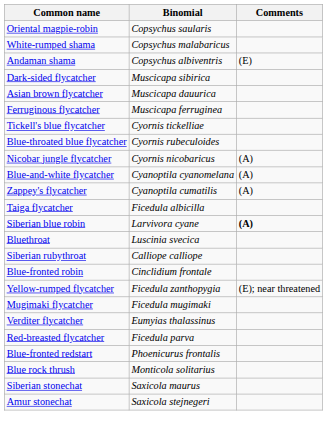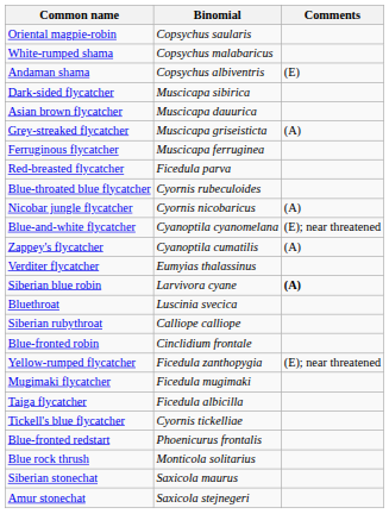+ row: Grey-streaked flycatcher | Muscicapa griseisticta | (A)
rows swapped: Tickell's blue flycatcher <-> Red-breasted flycatcher
Blue-and-white flycatcher | Comments: (A) -> (E); near threatened
rows swapped: Verditer flycatcher <-> Taiga flycatcher
